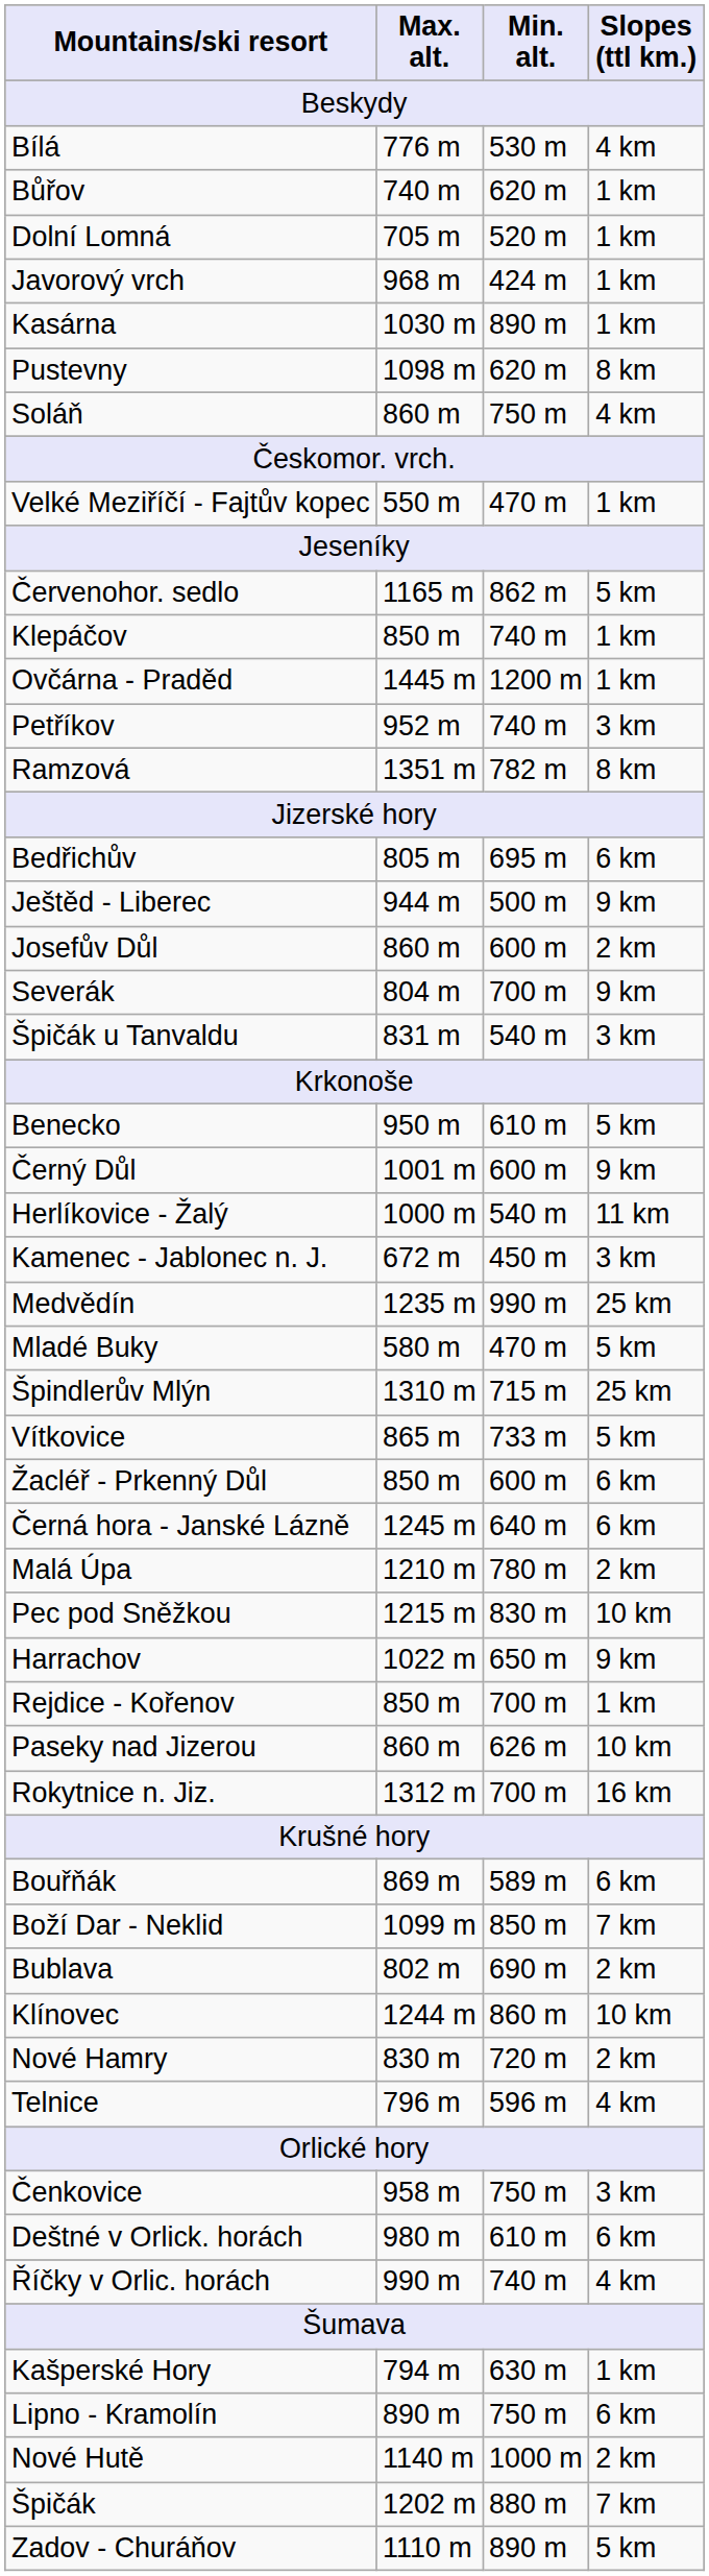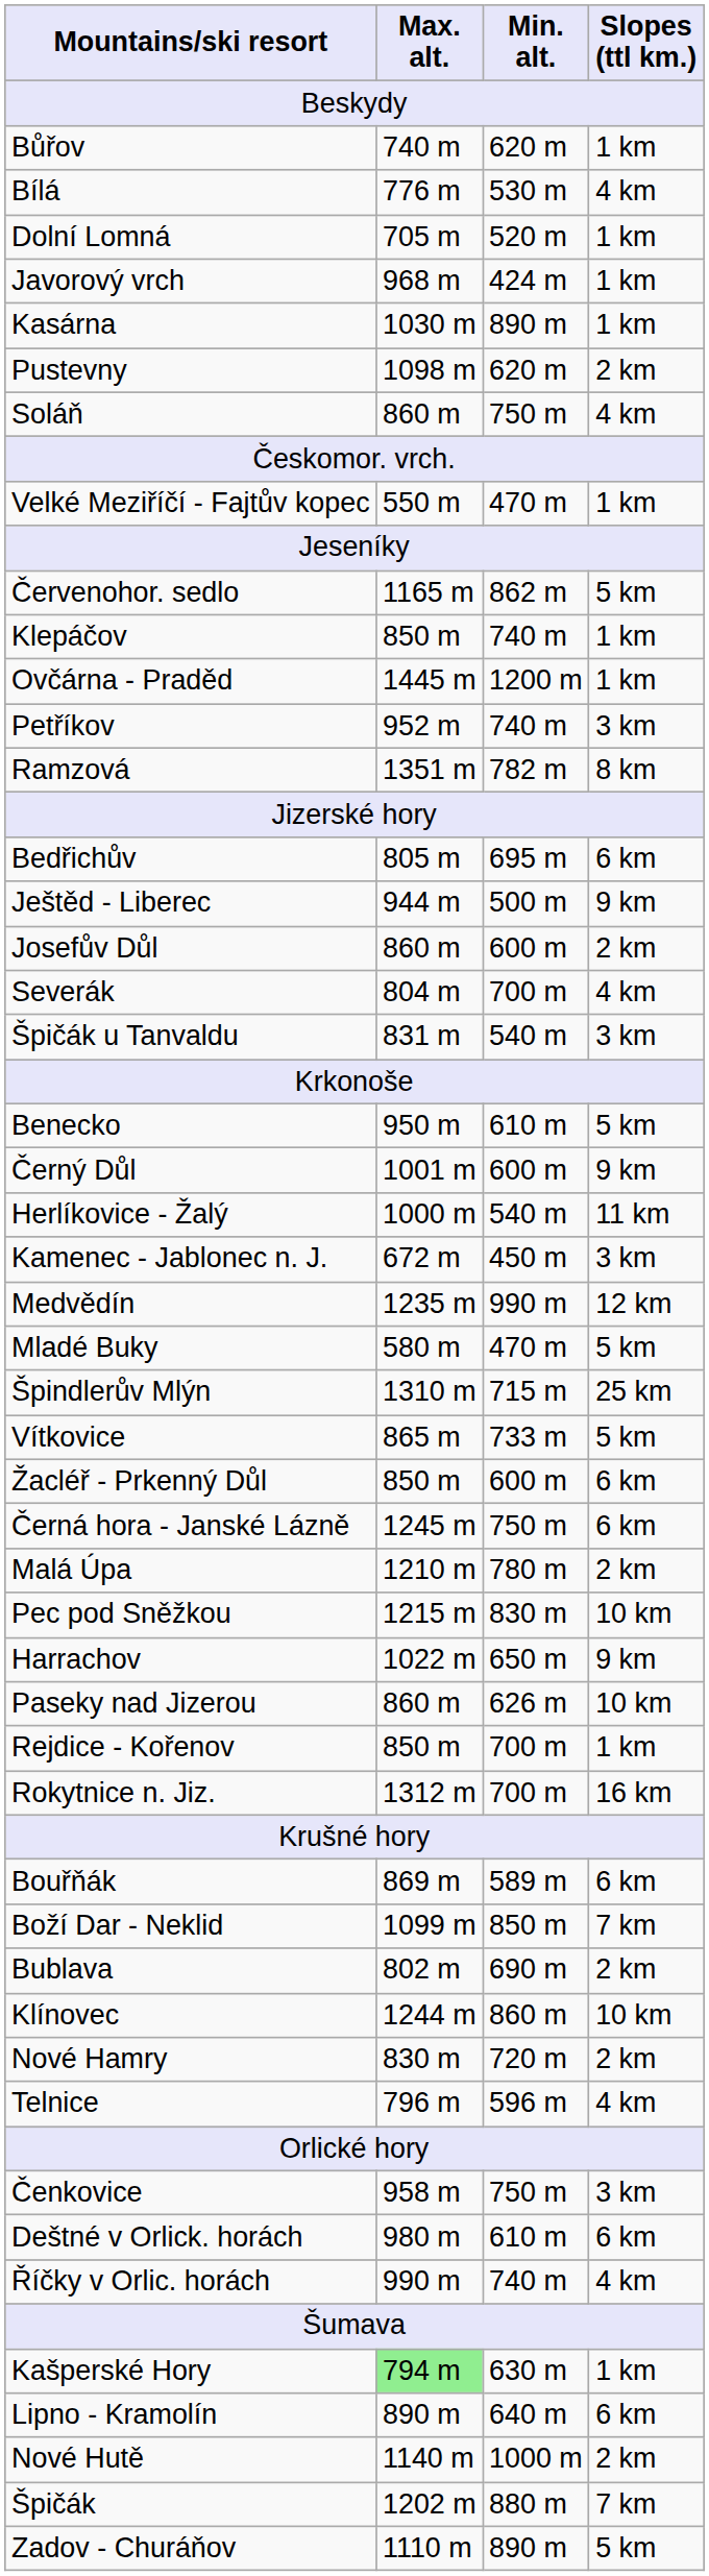rows swapped: Bílá <-> Bůřov
Pustevny | Slopes (ttl km.): 8 km -> 2 km
Severák | Slopes (ttl km.): 9 km -> 4 km
Medvědín | Slopes (ttl km.): 25 km -> 12 km
Černá hora - Janské Lázně | Min. alt.: 640 m -> 750 m
rows swapped: Paseky nad Jizerou <-> Rejdice - Kořenov
Kašperské Hory | Max. alt.: no background -> lightgreen background
Lipno - Kramolín | Min. alt.: 750 m -> 640 m
